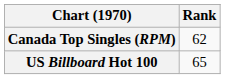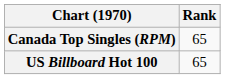Canada Top Singles (RPM) | Rank: 62 -> 65
